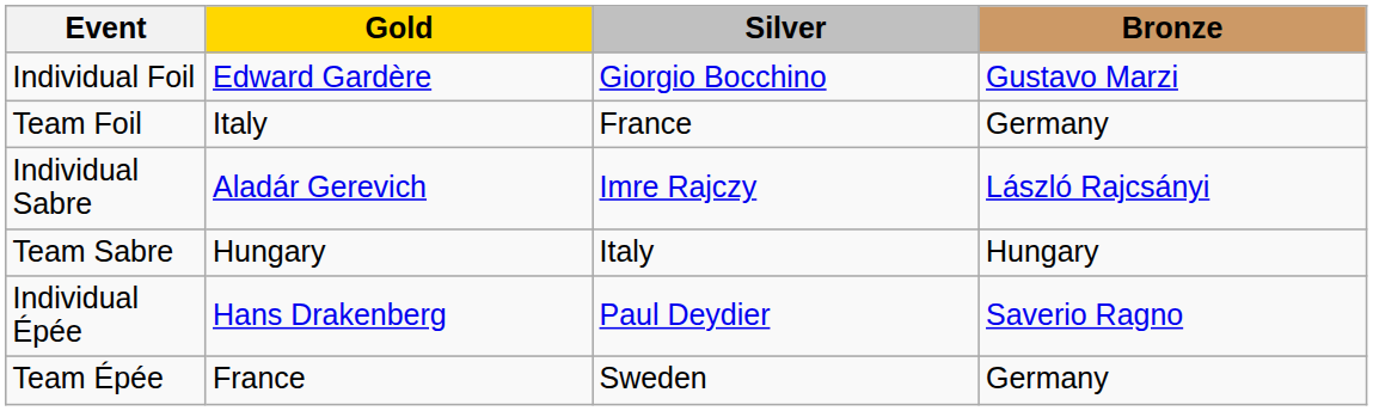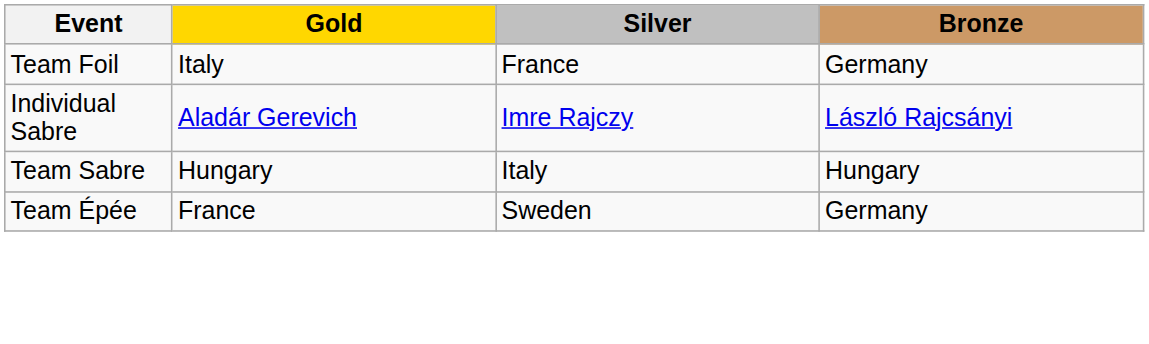- row: Individual Foil | Edward Gardère | Giorgio Bocchino | Gustavo Marzi
- row: Individual Épée | Hans Drakenberg | Paul Deydier | Saverio Ragno
